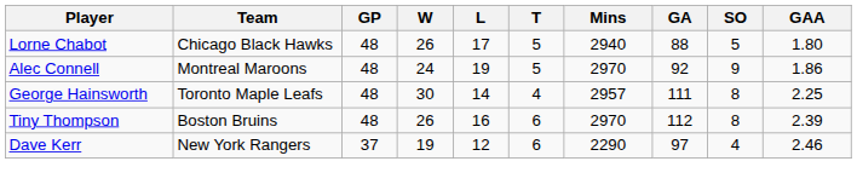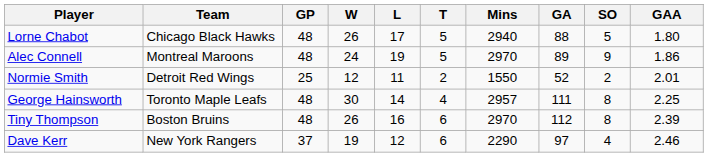Alec Connell | GA: 92 -> 89
+ row: Normie Smith | Detroit Red Wings | 25 | 12 | 11 | 2 | 1550 | 52 | 2 | 2.01
